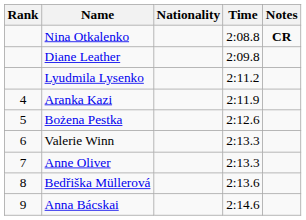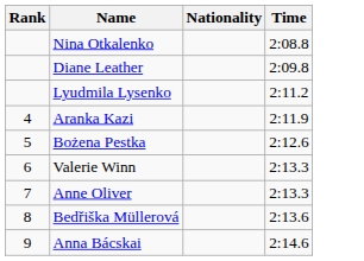- column: Notes | CR
